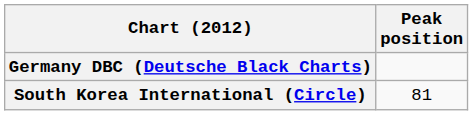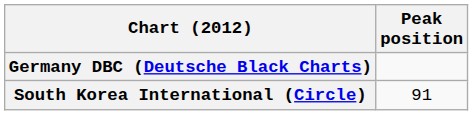South Korea International (Circle) | Peak position: 81 -> 91
